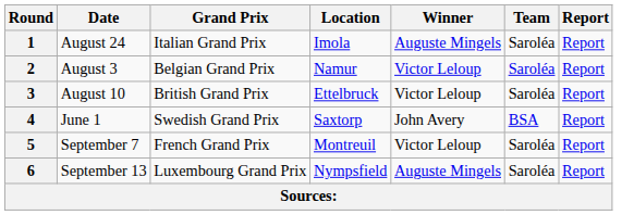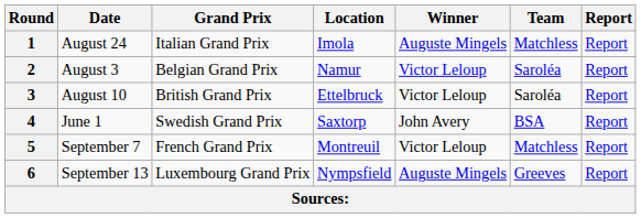1 | Team: Saroléa -> Matchless
5 | Team: Saroléa -> Matchless
6 | Team: Saroléa -> Greeves
